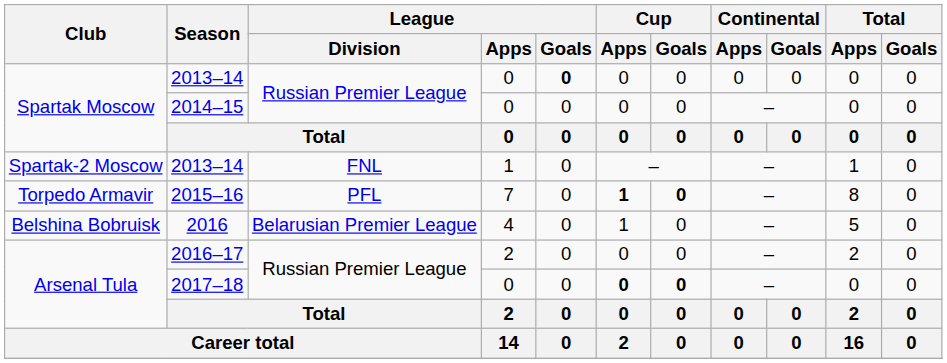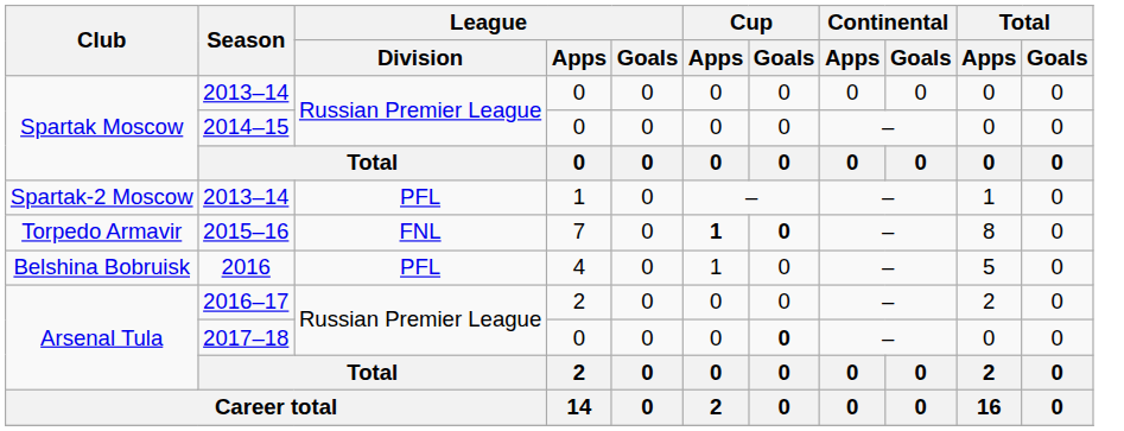Spartak Moscow / 2013–14 | League / Goals: bold -> normal
Spartak-2 Moscow / 2013–14 | League / Division: FNL -> PFL
2015–16 | League / Division: PFL -> FNL
2016 | League / Division: Belarusian Premier League -> PFL
2017–18 | Cup / Apps: bold -> normal
